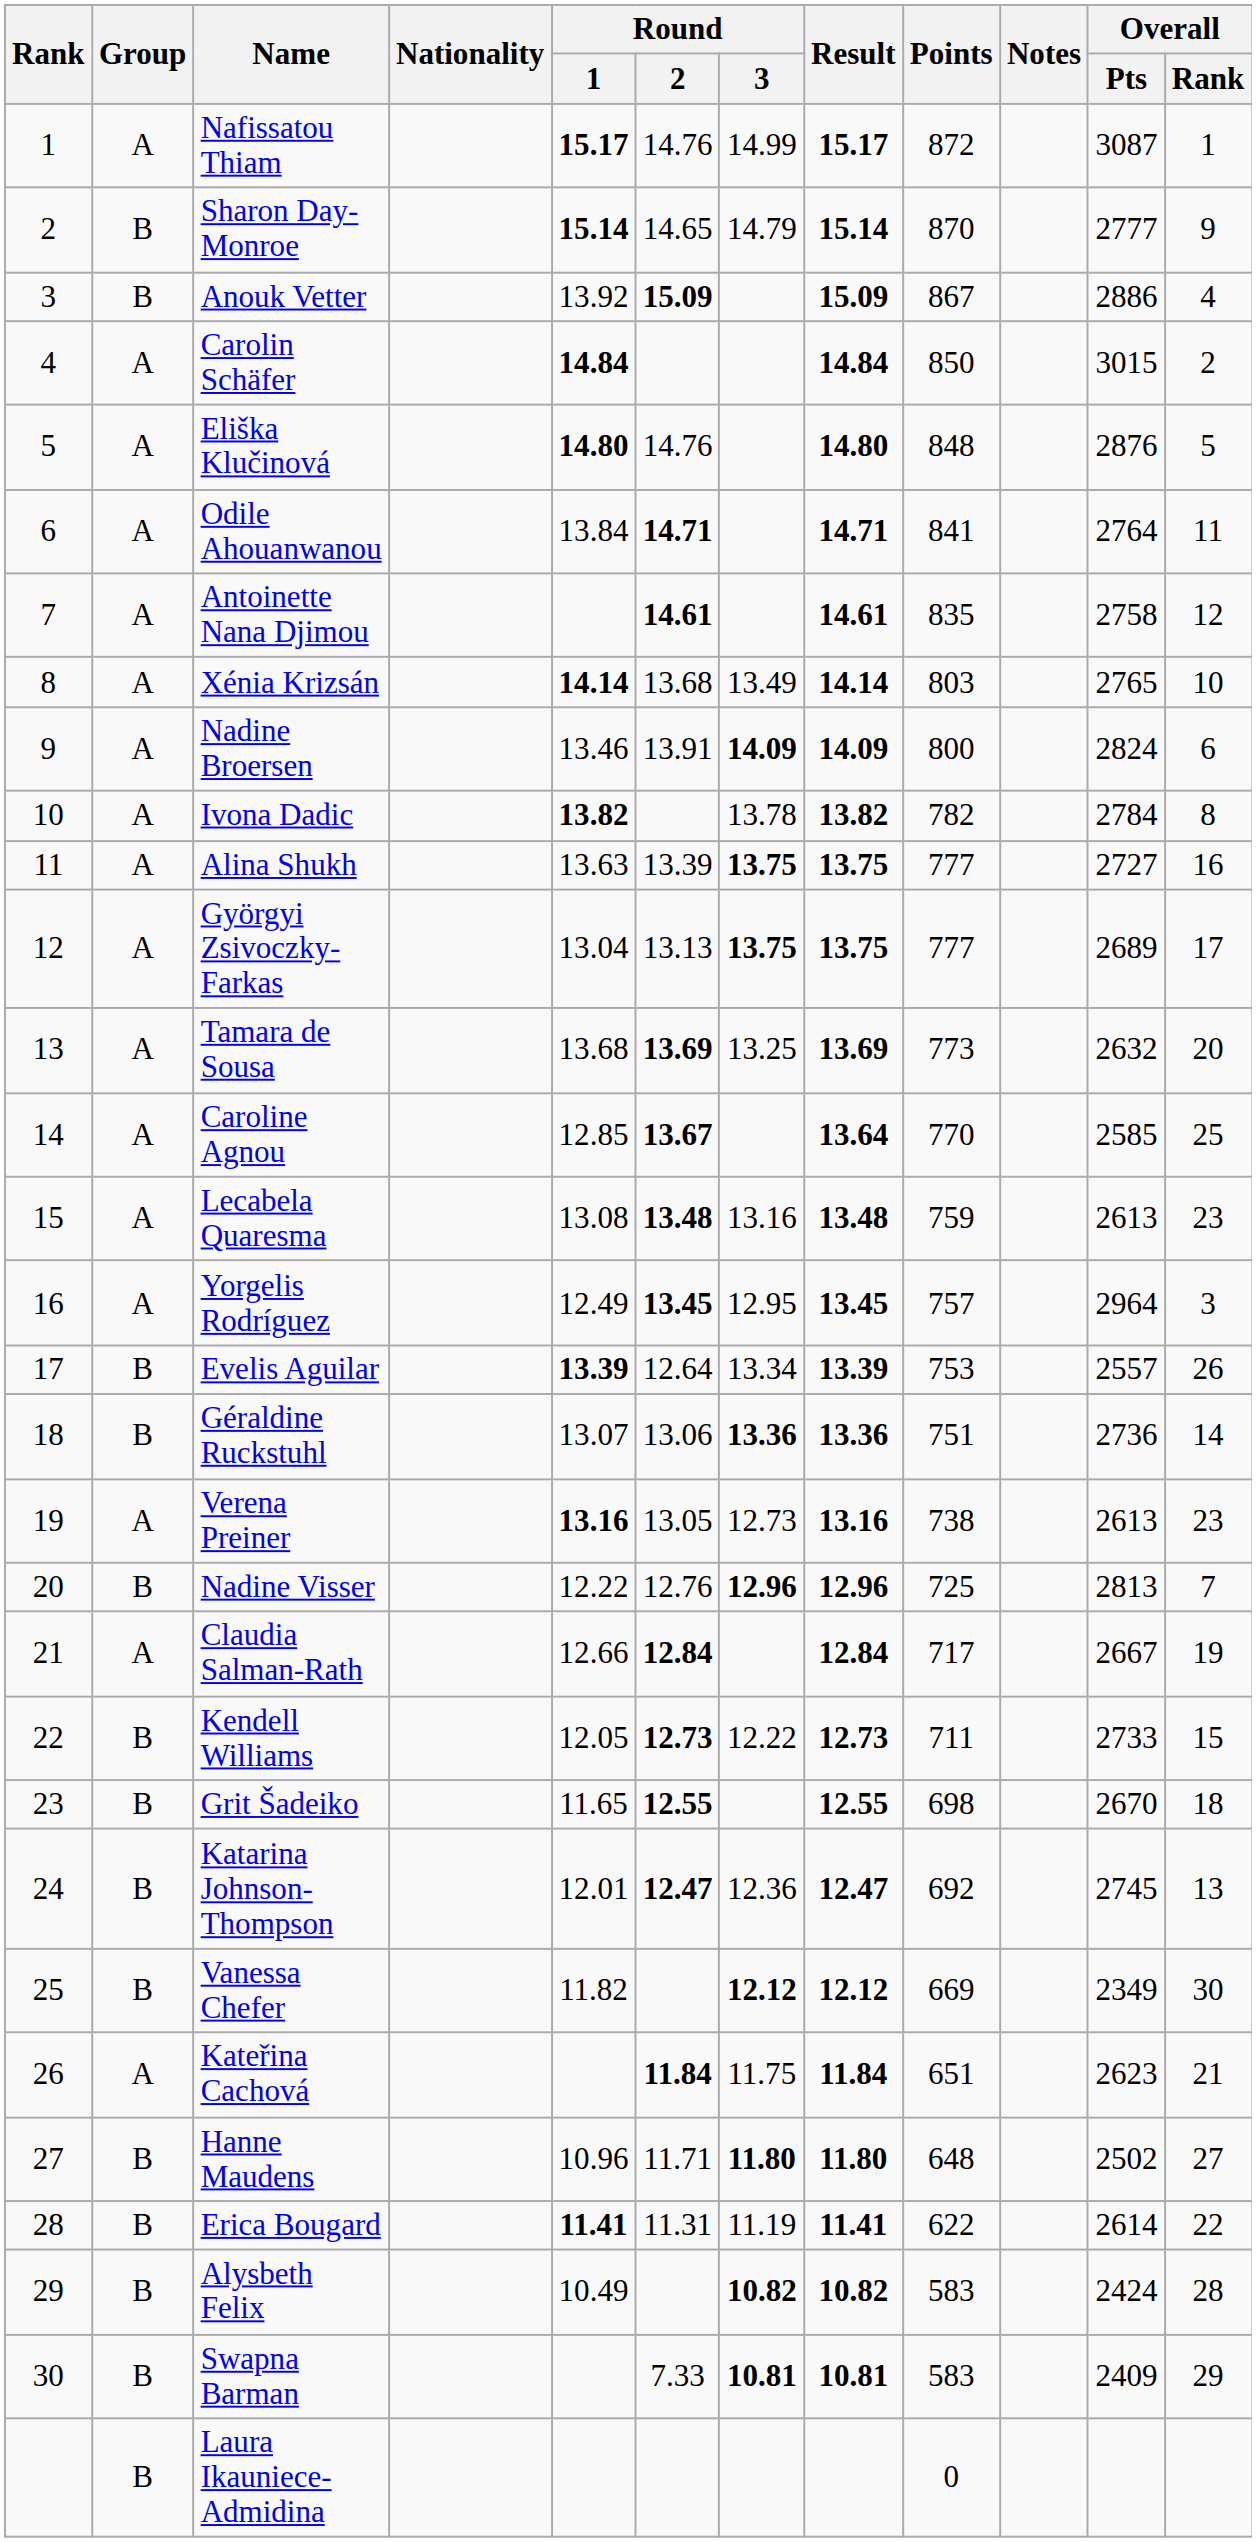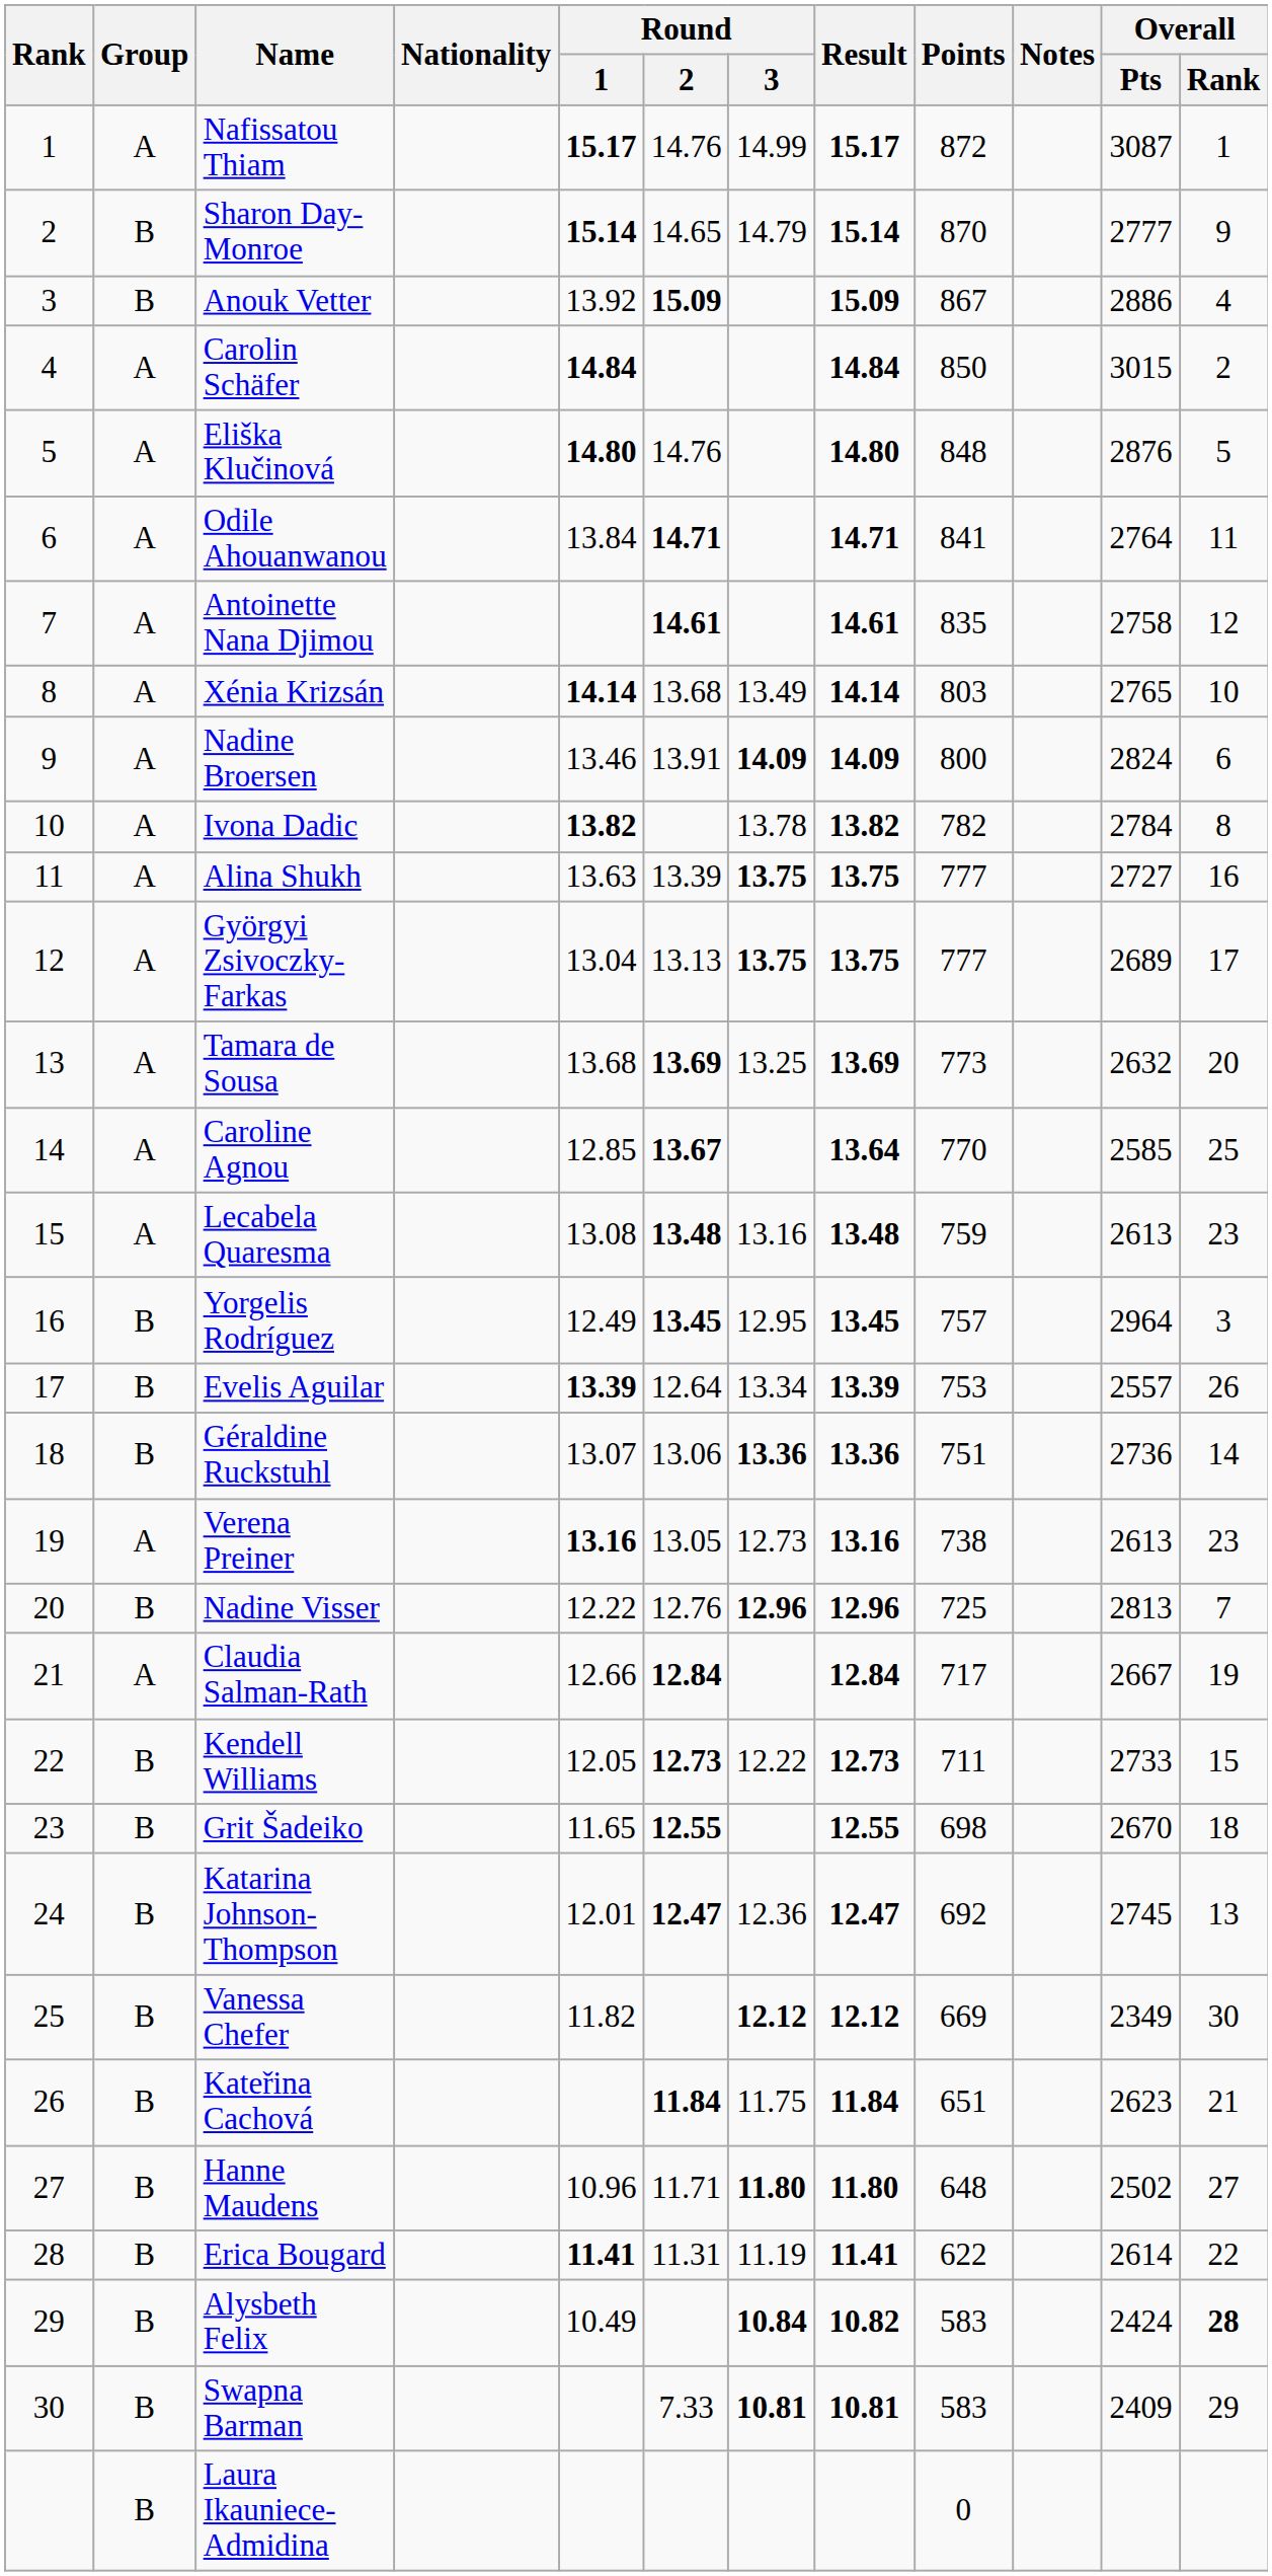Yorgelis Rodríguez | Group: A -> B
Kateřina Cachová | Group: A -> B
Alysbeth Felix | Round / 3: 10.82 -> 10.84
Alysbeth Felix | Overall / Rank: normal -> bold
